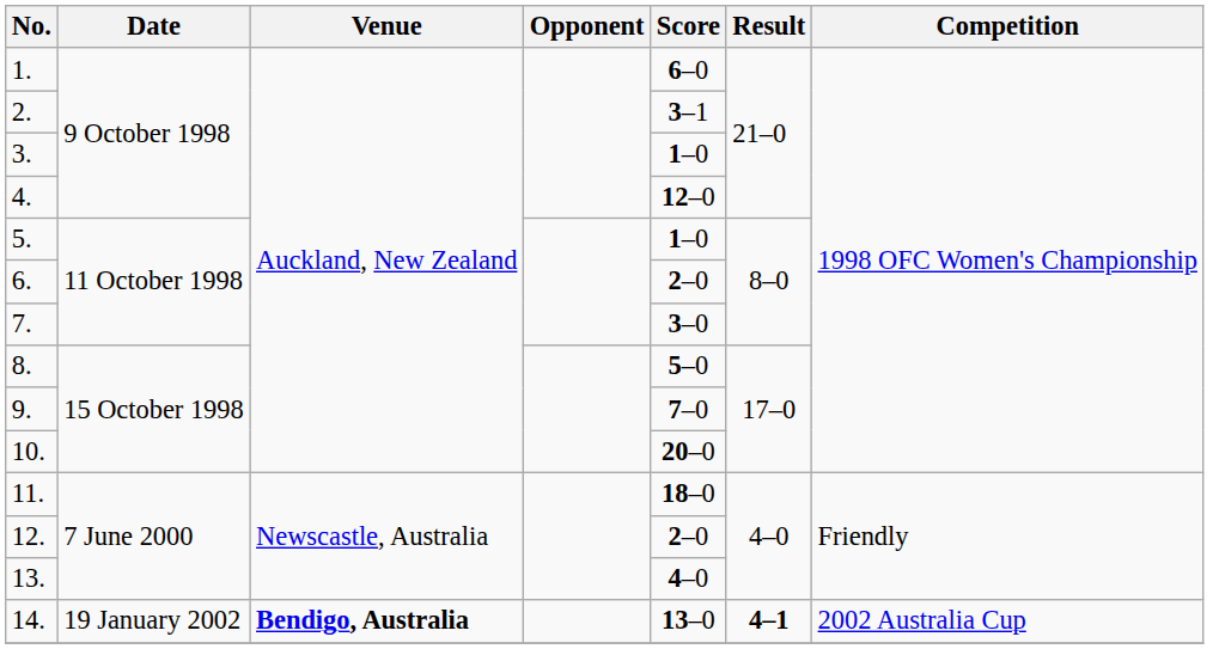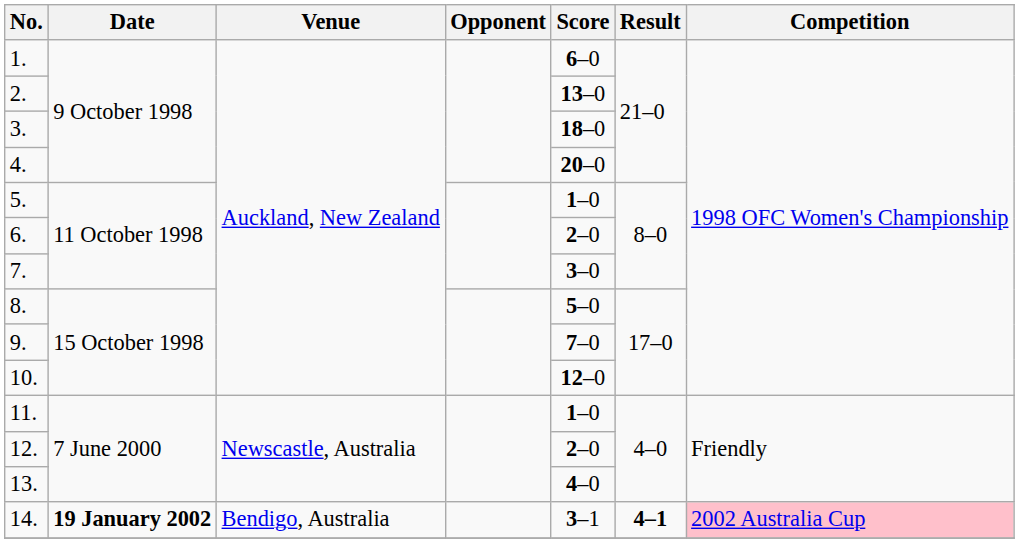2. | Score: 3–1 -> 13–0
3. | Score: 1–0 -> 18–0
4. | Score: 12–0 -> 20–0
10. | Score: 20–0 -> 12–0
11. | Score: 18–0 -> 1–0
14. | Date: normal -> bold
14. | Venue: bold -> normal
14. | Score: 13–0 -> 3–1
14. | Competition: no background -> pink background
